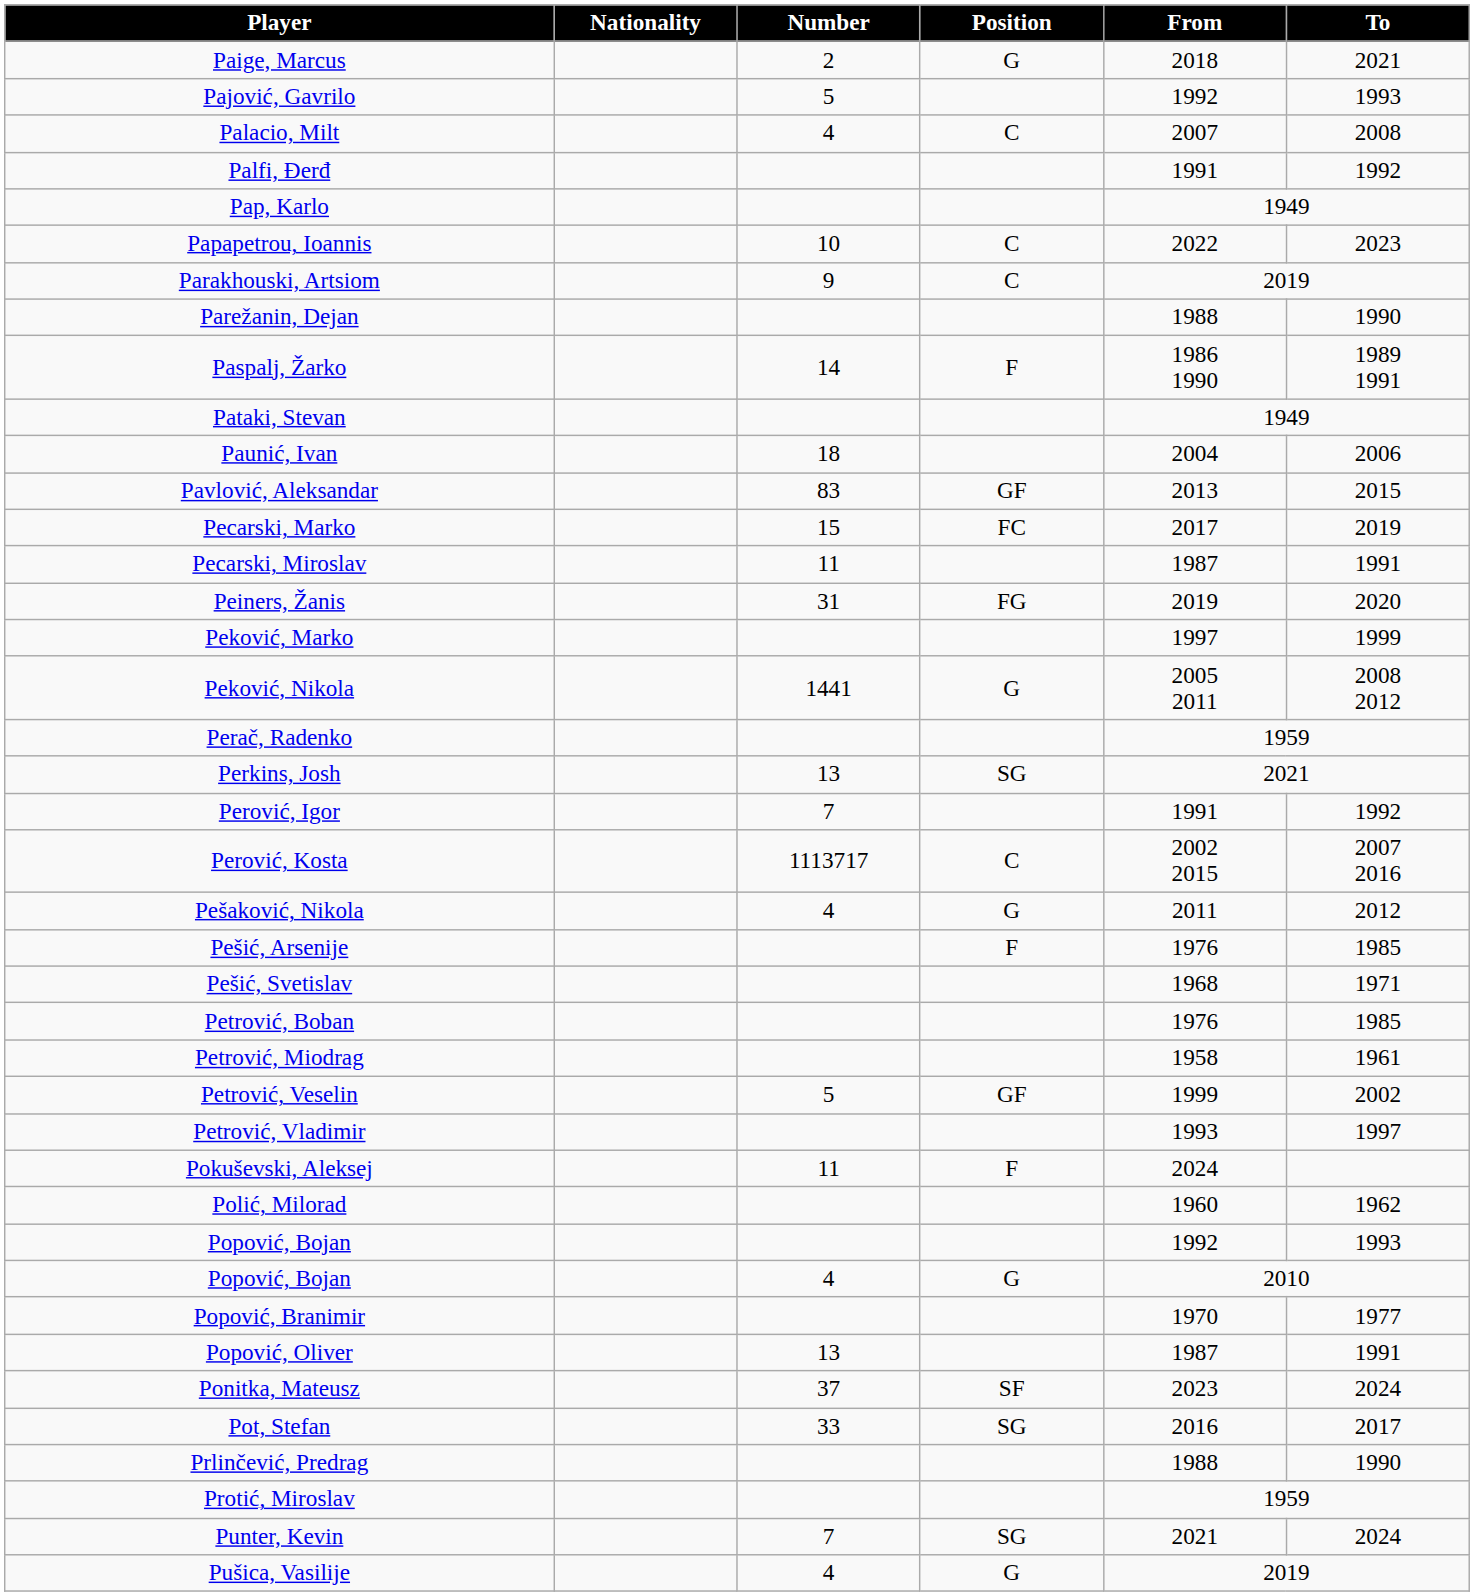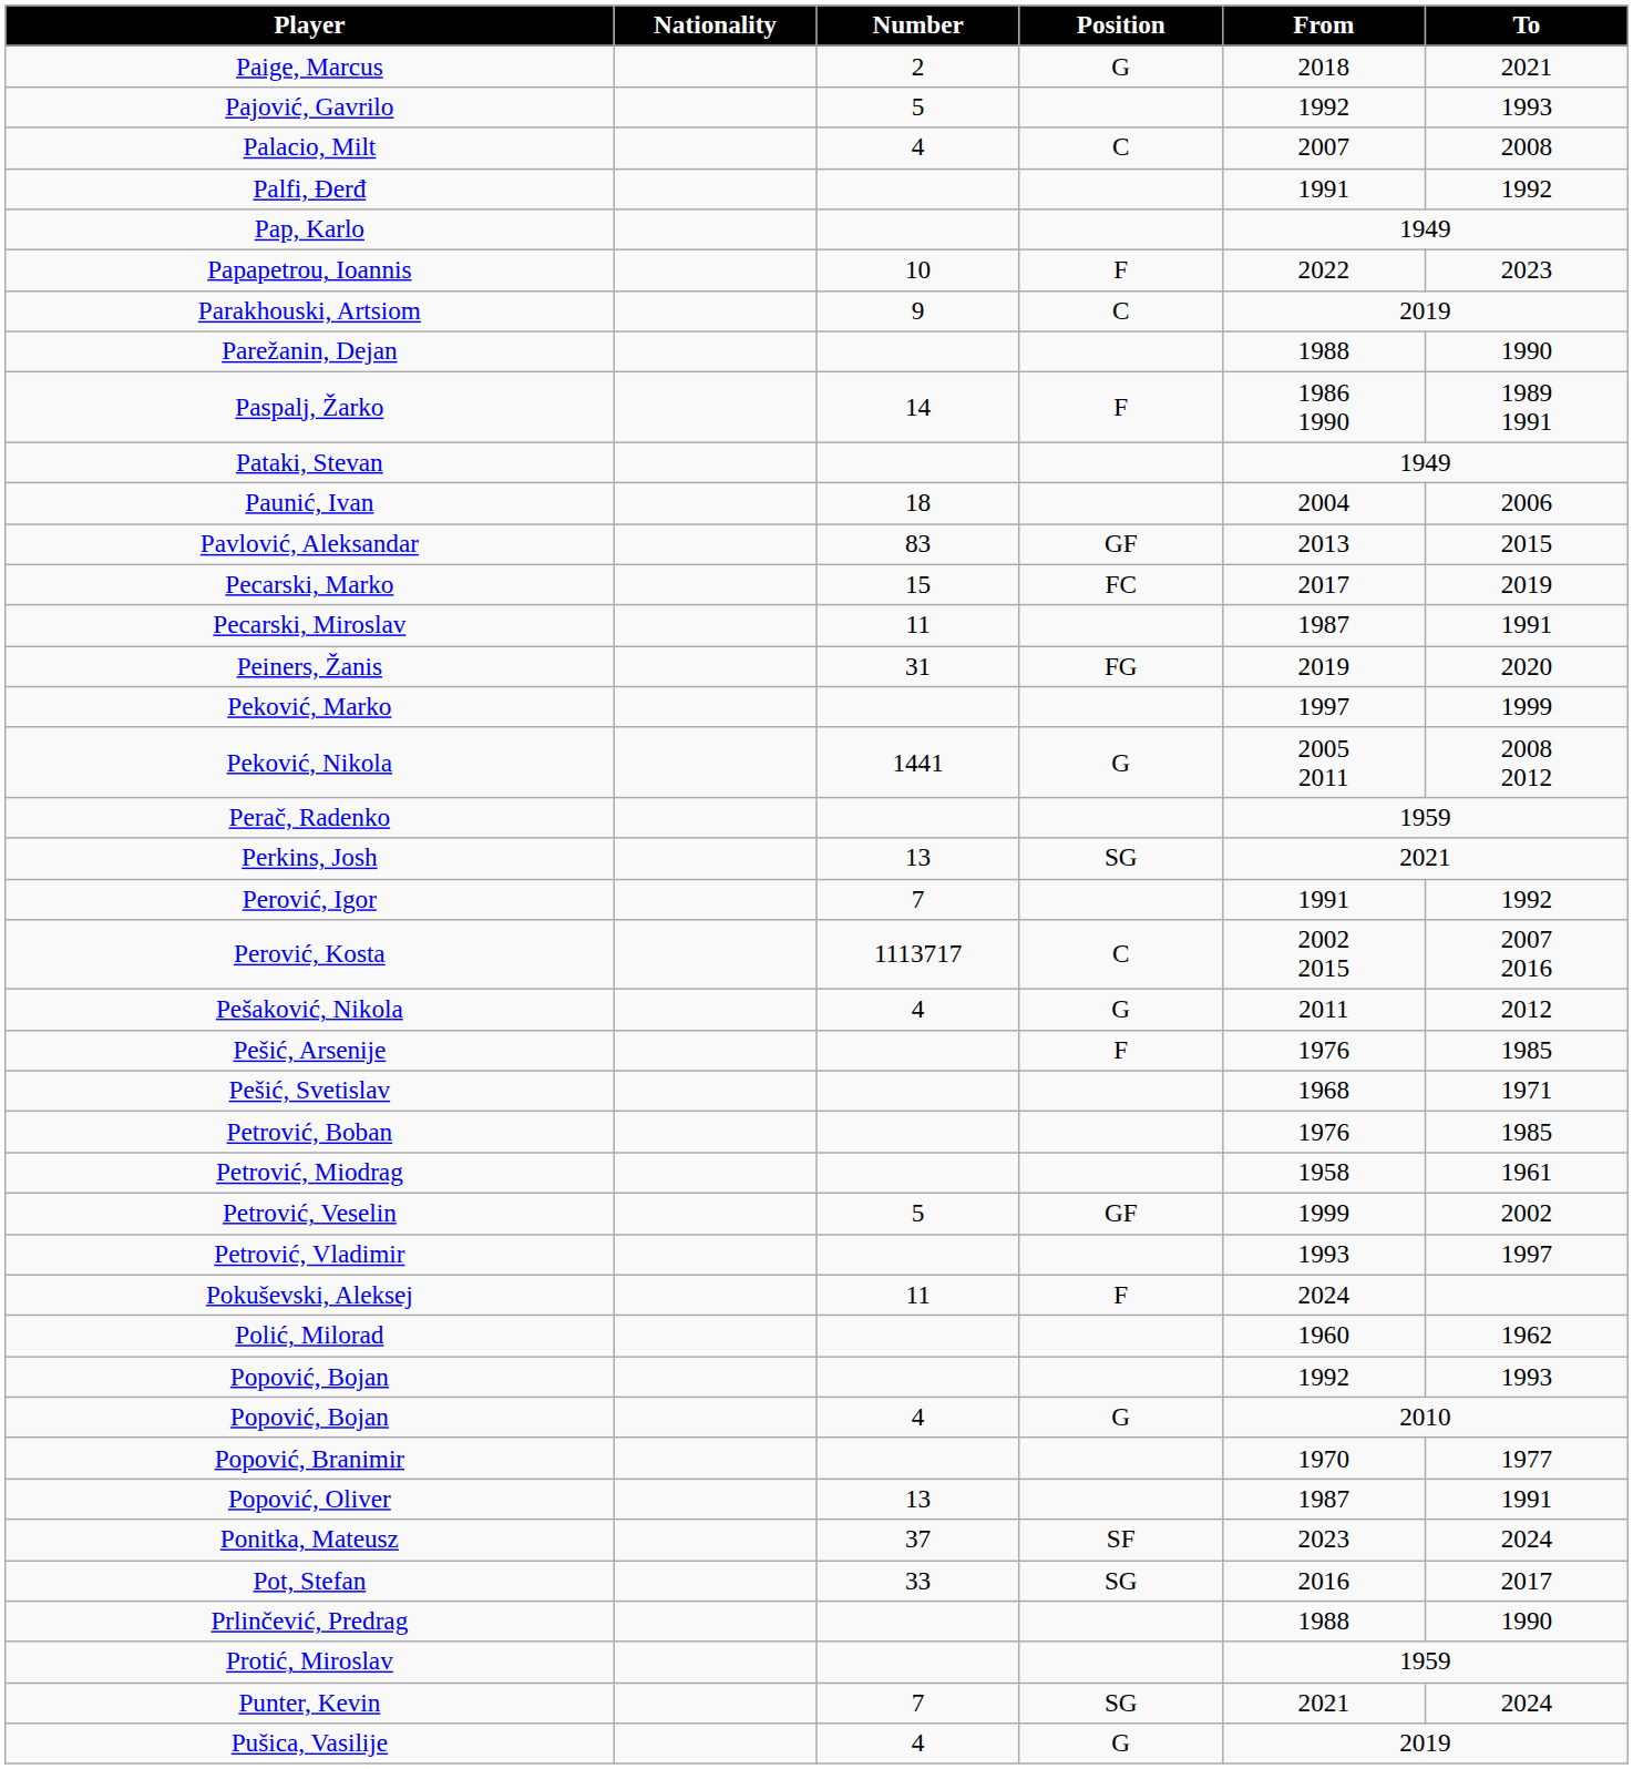Papapetrou, Ioannis | Position: C -> F
